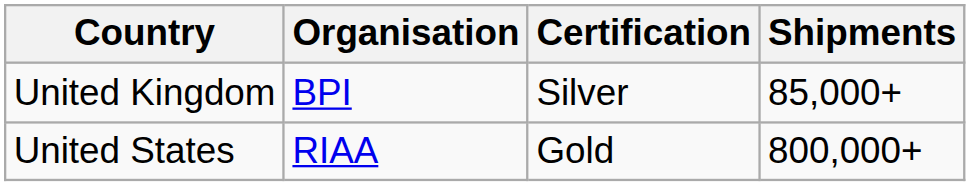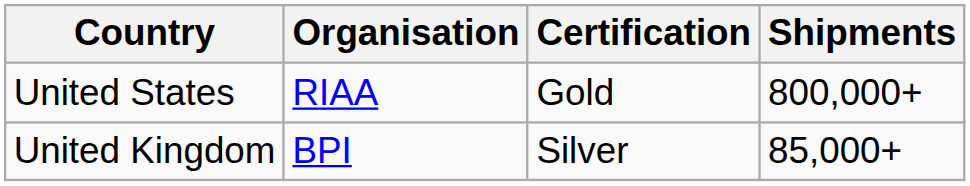rows swapped: United States <-> United Kingdom
